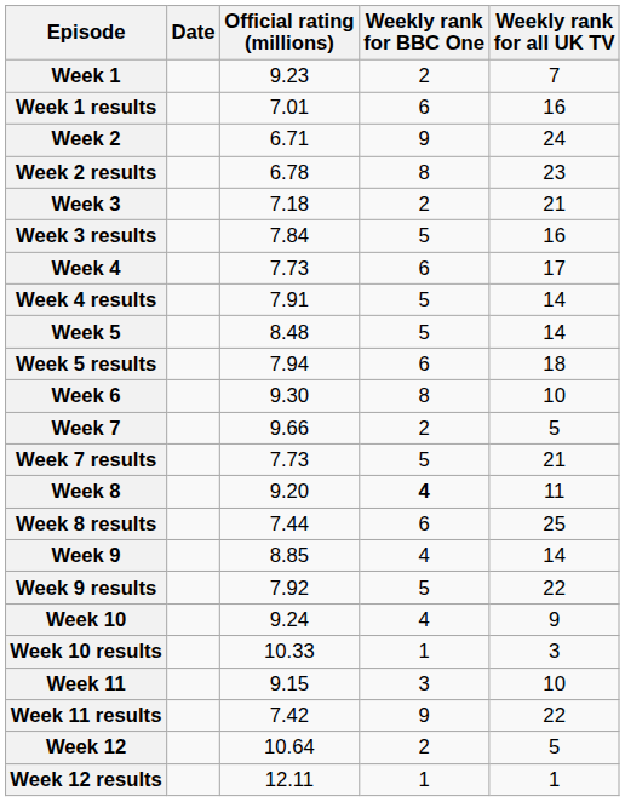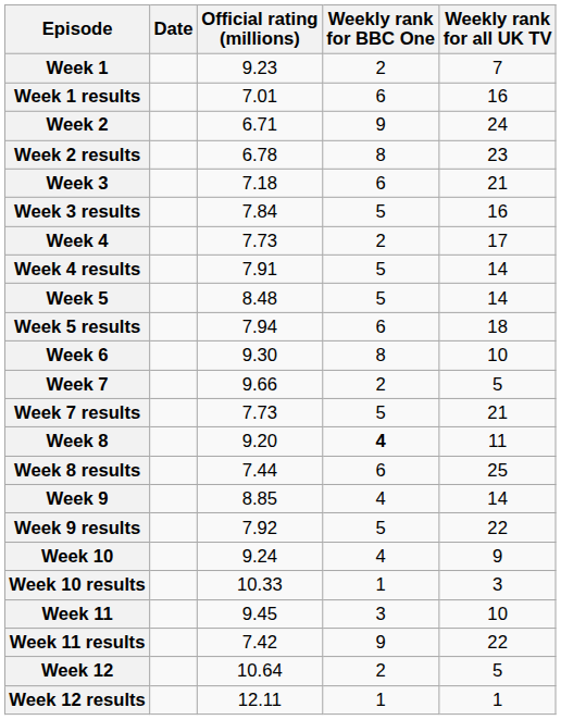Week 3 | Weekly rank for BBC One: 2 -> 6
Week 4 | Weekly rank for BBC One: 6 -> 2
Week 11 | Official rating (millions): 9.15 -> 9.45
